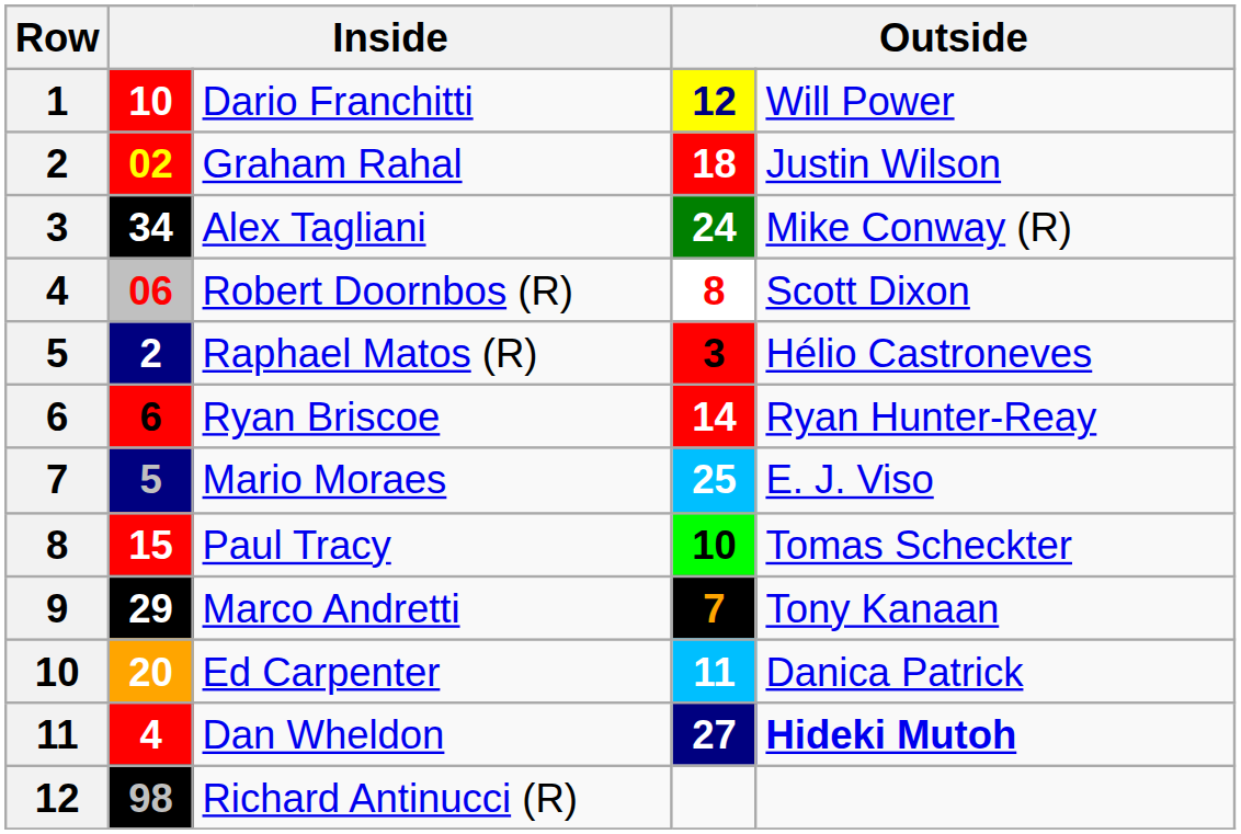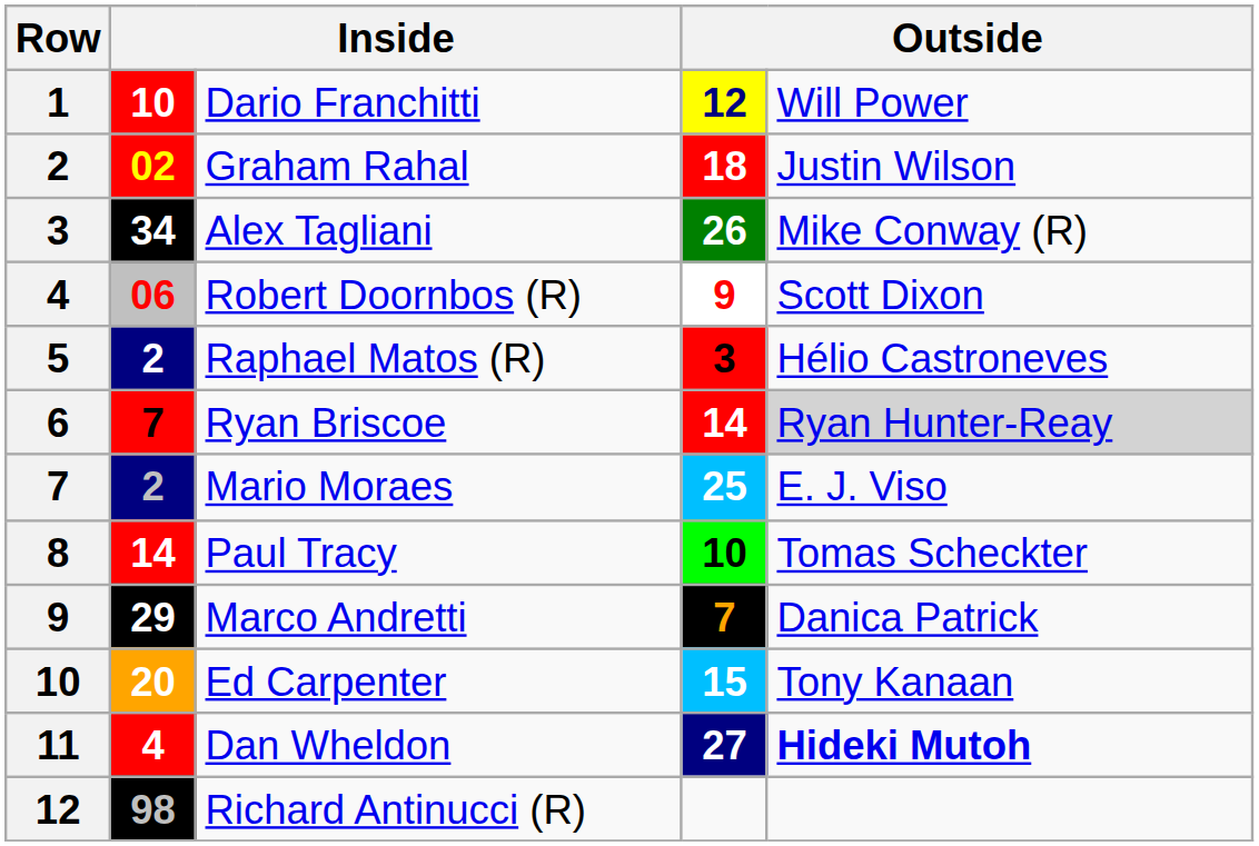Alex Tagliani | column 4: 24 -> 26
Robert Doornbos (R) | column 4: 8 -> 9
Ryan Briscoe | column 2: 6 -> 7
Ryan Briscoe | column 5: no background -> lightgrey background
Mario Moraes | column 2: 5 -> 2
Paul Tracy | column 2: 15 -> 14
Marco Andretti | column 5: Tony Kanaan -> Danica Patrick
Ed Carpenter | column 4: 11 -> 15
Ed Carpenter | column 5: Danica Patrick -> Tony Kanaan
